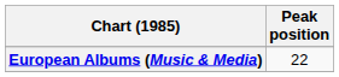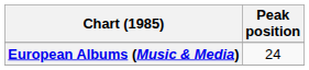European Albums (Music & Media) | Peak position: 22 -> 24
